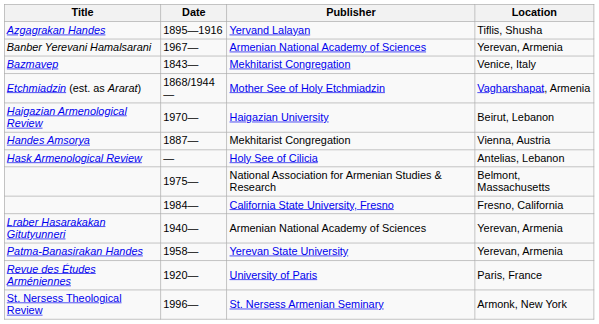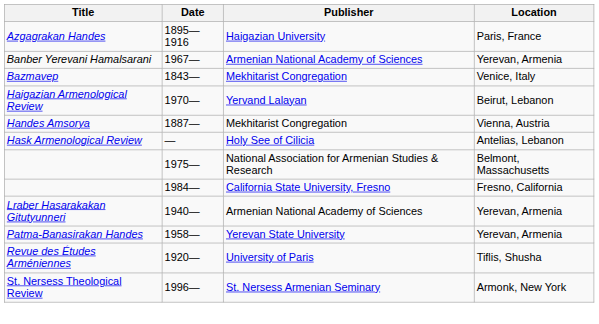Azgagrakan Handes | Publisher: Yervand Lalayan -> Haigazian University
Azgagrakan Handes | Location: Tiflis, Shusha -> Paris, France
- row: Etchmiadzin (est. as Ararat) | 1868/1944— | Mother See of Holy Etchmiadzin | Vagharshapat, Armenia
Haigazian Armenological Review | Publisher: Haigazian University -> Yervand Lalayan
Revue des Études Arméniennes | Location: Paris, France -> Tiflis, Shusha
